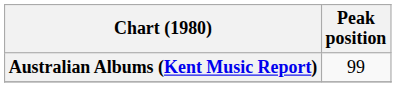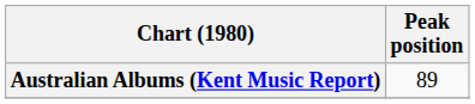Australian Albums (Kent Music Report) | Peak position: 99 -> 89
